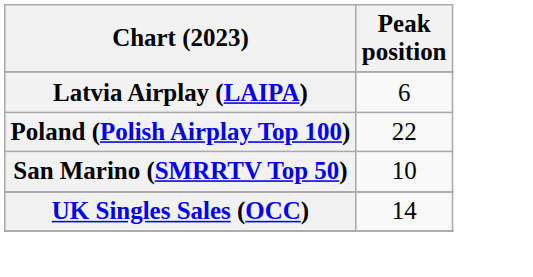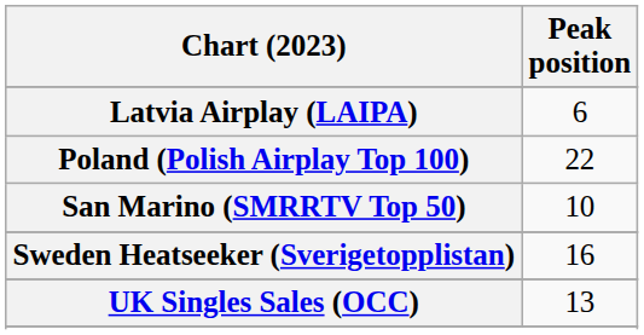+ row: Sweden Heatseeker (Sverigetopplistan) | 16
UK Singles Sales (OCC) | Peak position: 14 -> 13
